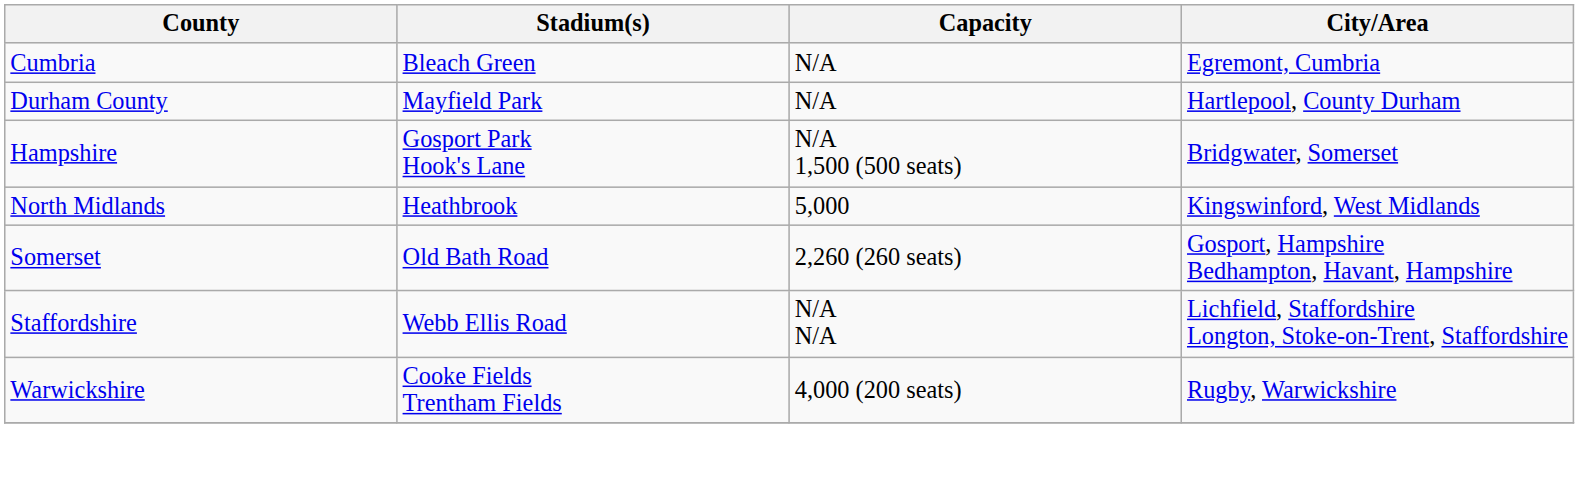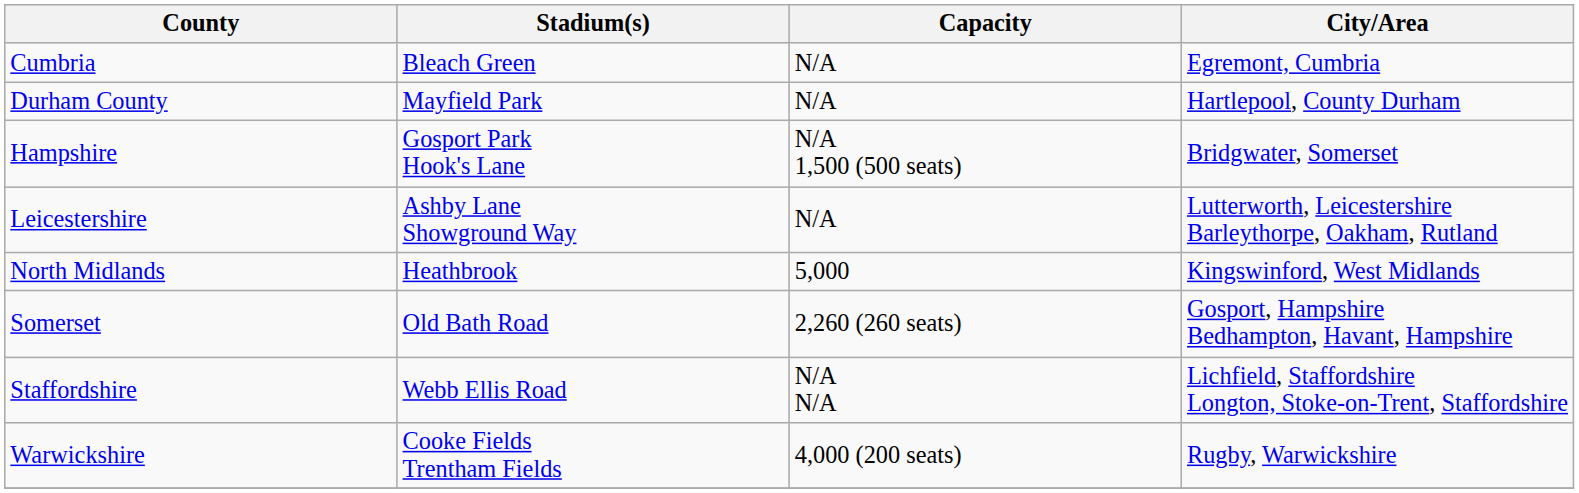+ row: Leicestershire | Ashby Lane Showground Way | N/A | Lutterworth, Leicestershire Barleythorpe, Oakham, Rutland
